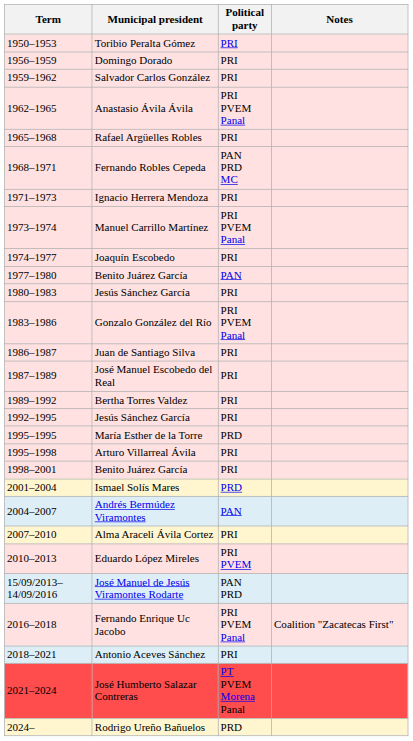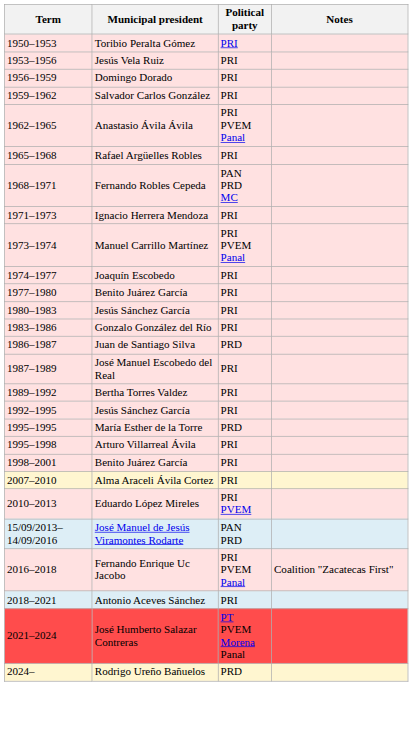+ row: 1953–1956 | Jesús Vela Ruiz | PRI
1977–1980 / Benito Juárez García | Political party: PAN -> PRI
Gonzalo González del Río | Political party: PRI PVEM Panal -> PRI
Juan de Santiago Silva | Political party: PRI -> PRD
- row: 2001–2004 | Ismael Solís Mares | PRD
- row: 2004–2007 | Andrés Bermúdez Viramontes | PAN
